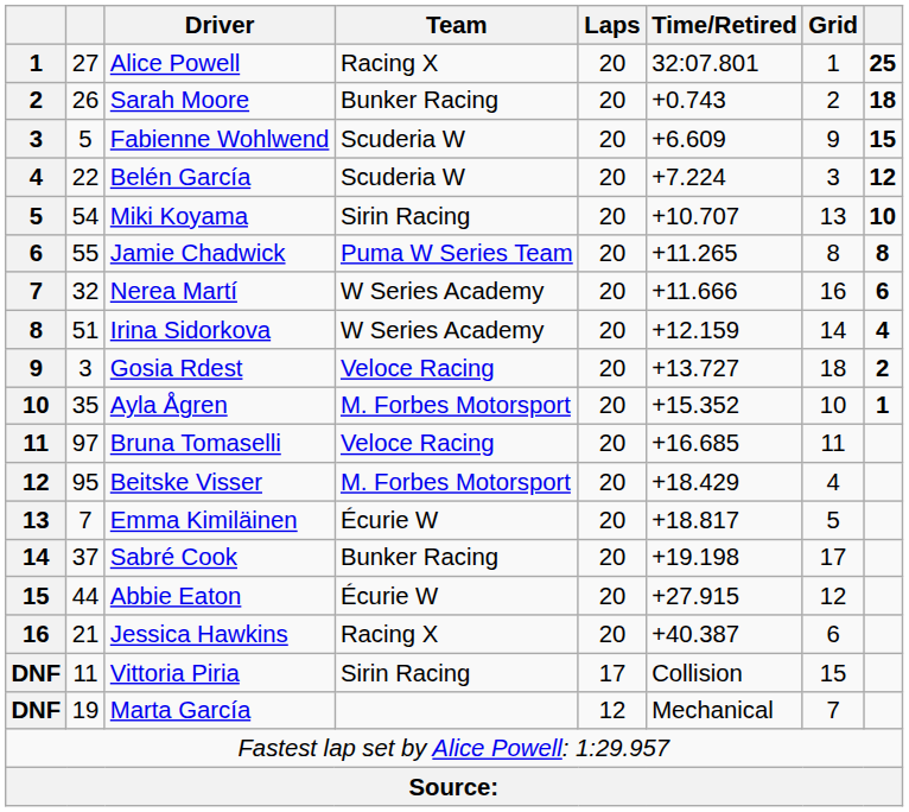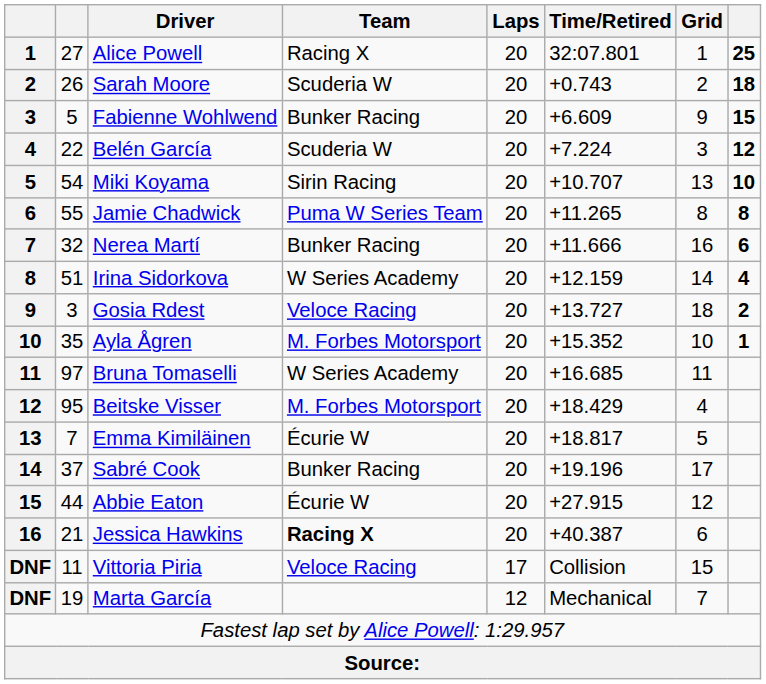Sarah Moore | Team: Bunker Racing -> Scuderia W
Fabienne Wohlwend | Team: Scuderia W -> Bunker Racing
Nerea Martí | Team: W Series Academy -> Bunker Racing
Bruna Tomaselli | Team: Veloce Racing -> W Series Academy
Sabré Cook | Time/Retired: +19.198 -> +19.196
Jessica Hawkins | Team: normal -> bold
Vittoria Piria | Team: Sirin Racing -> Veloce Racing
